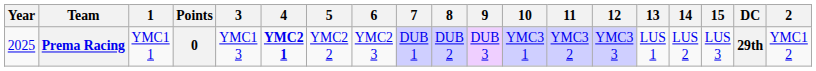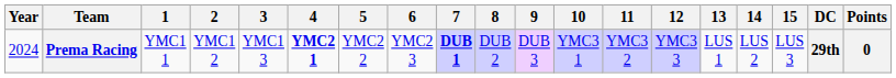columns swapped: 2 <-> Points
Prema Racing | Year: 2025 -> 2024
Prema Racing | 7: normal -> bold
